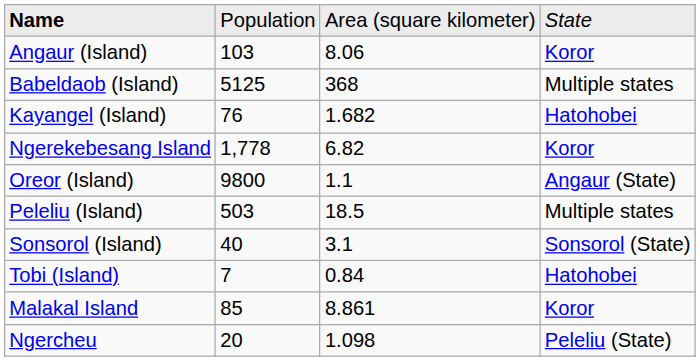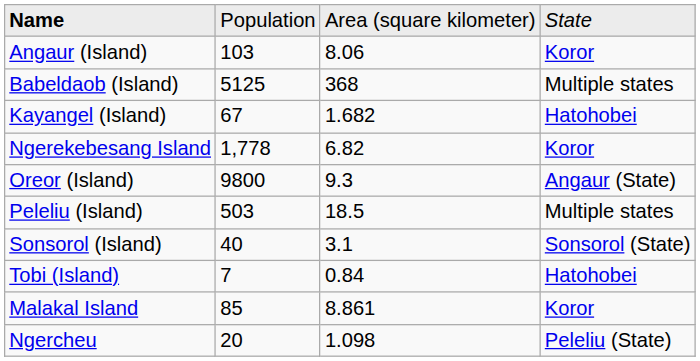Kayangel (Island) | column 2: 76 -> 67
Oreor (Island) | column 3: 1.1 -> 9.3
